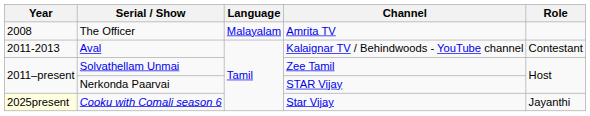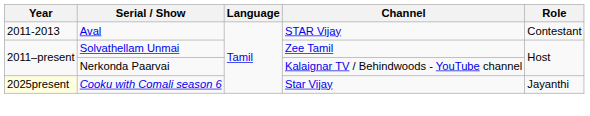- row: 2008 | The Officer | Malayalam | Amrita TV
Aval | Channel: Kalaignar TV / Behindwoods - YouTube channel -> STAR Vijay
Nerkonda Paarvai | Channel: STAR Vijay -> Kalaignar TV / Behindwoods - YouTube channel
